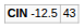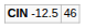CIN -12.5 | column 2: 43 -> 46
